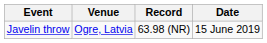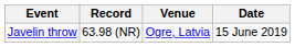columns swapped: Record <-> Venue
